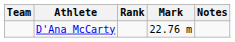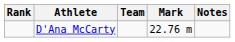columns swapped: Rank <-> Team
